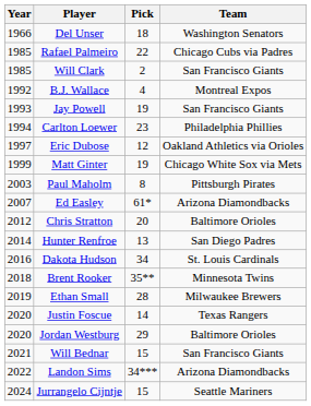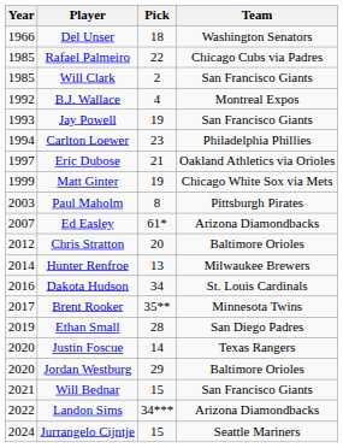Eric Dubose | Pick: 12 -> 21
Hunter Renfroe | Team: San Diego Padres -> Milwaukee Brewers
Brent Rooker | Year: 2018 -> 2017
Ethan Small | Team: Milwaukee Brewers -> San Diego Padres
